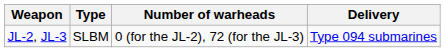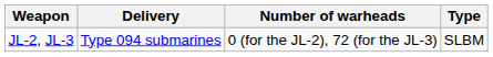columns swapped: Type <-> Delivery
